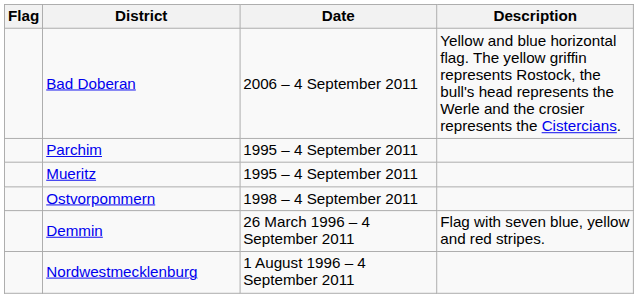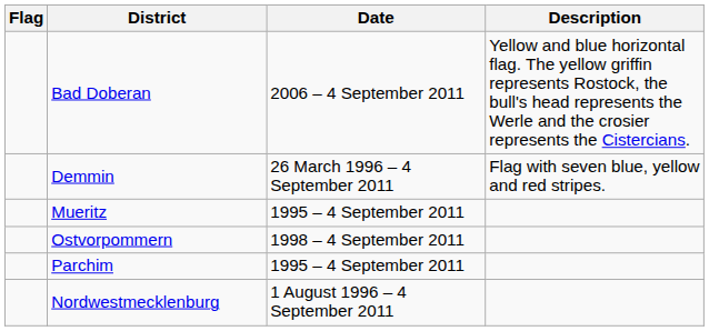rows swapped: Demmin <-> Parchim
